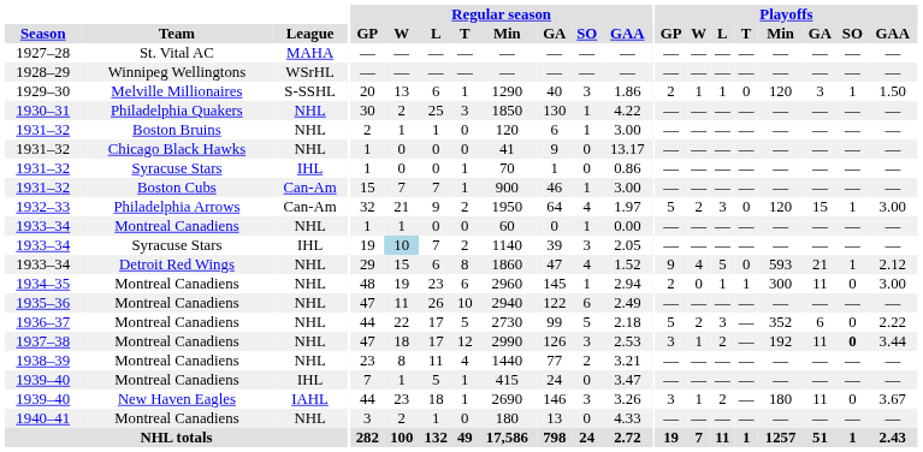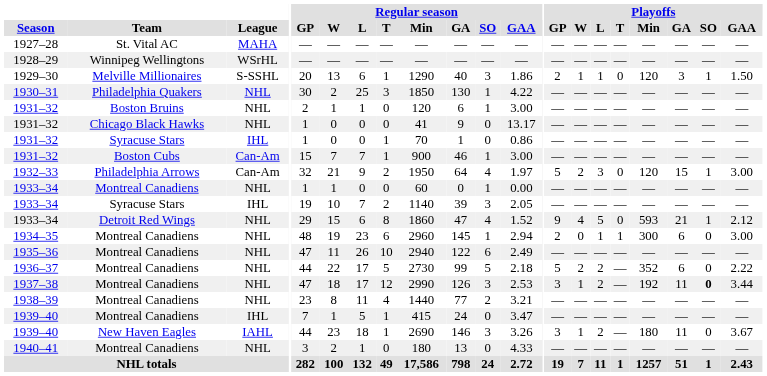1933–34 / Syracuse Stars | Regular season / W: lightblue background -> no background
1934–35 | Playoffs / GA: 11 -> 6
1936–37 | Playoffs / L: 3 -> 2
